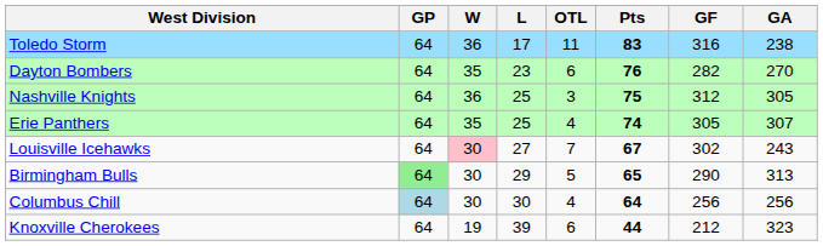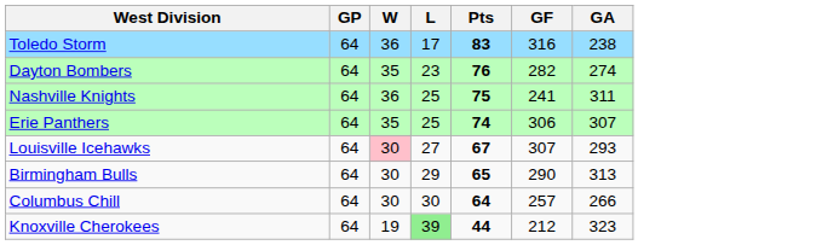- column: OTL | 11 | 6 | 3 | 4 | 7 | 5 | 4 | 6
Dayton Bombers | GA: 270 -> 274
Nashville Knights | GF: 312 -> 241
Nashville Knights | GA: 305 -> 311
Erie Panthers | GF: 305 -> 306
Louisville Icehawks | GF: 302 -> 307
Louisville Icehawks | GA: 243 -> 293
Birmingham Bulls | GP: lightgreen background -> no background
Columbus Chill | GP: lightblue background -> no background
Columbus Chill | GF: 256 -> 257
Columbus Chill | GA: 256 -> 266
Knoxville Cherokees | L: no background -> lightgreen background
